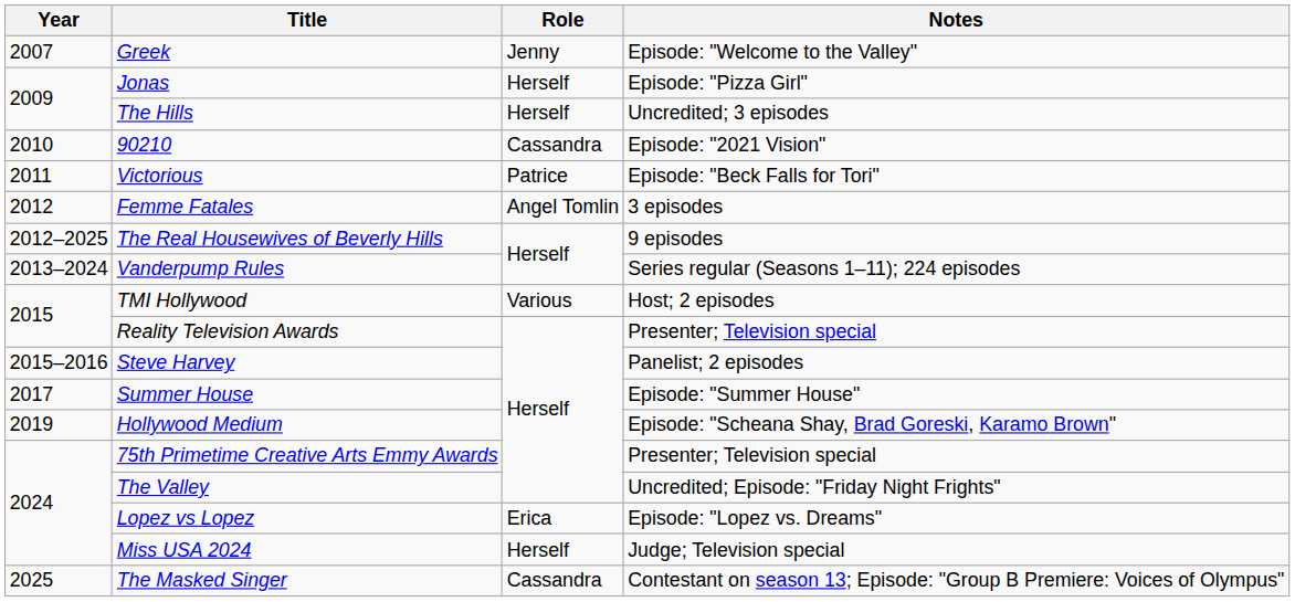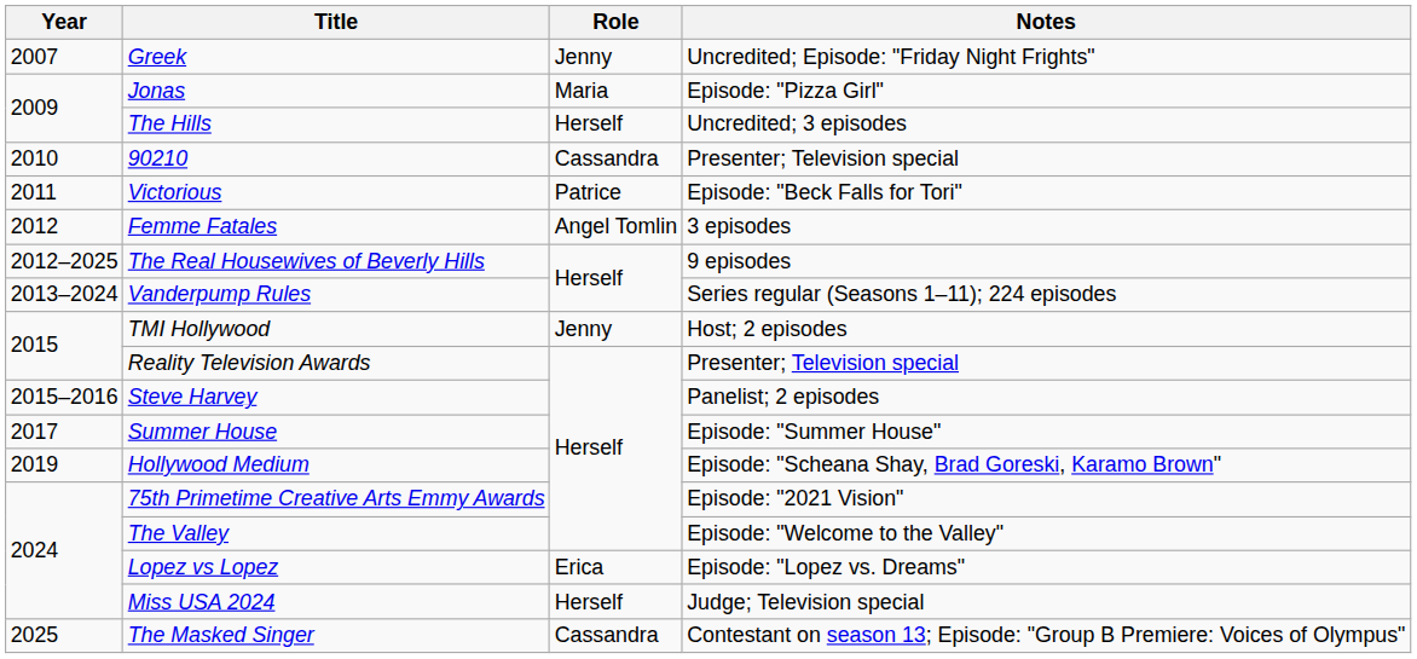Greek | Notes: Episode: "Welcome to the Valley" -> Uncredited; Episode: "Friday Night Frights"
Jonas | Role: Herself -> Maria
90210 | Notes: Episode: "2021 Vision" -> Presenter; Television special
TMI Hollywood | Role: Various -> Jenny
75th Primetime Creative Arts Emmy Awards | Notes: Presenter; Television special -> Episode: "2021 Vision"
The Valley | Notes: Uncredited; Episode: "Friday Night Frights" -> Episode: "Welcome to the Valley"
